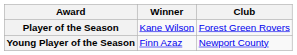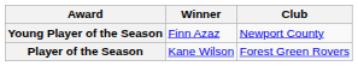rows swapped: Player of the Season <-> Young Player of the Season
